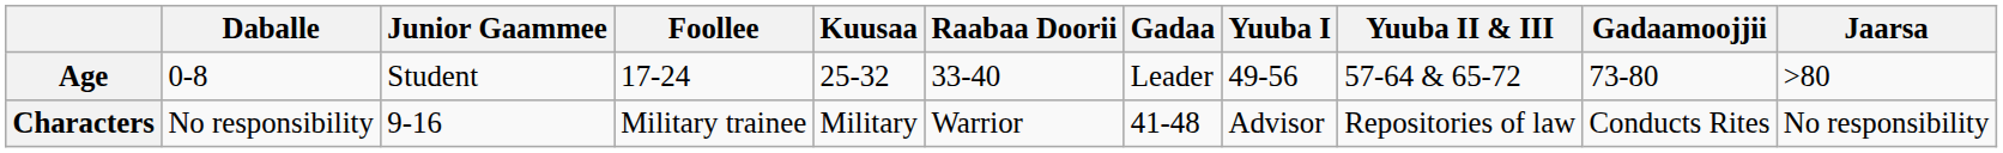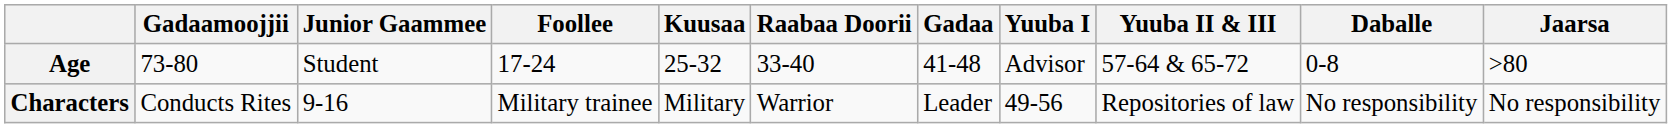columns swapped: Daballe <-> Gadaamoojjii
Age | Gadaa: Leader -> 41-48
Age | Yuuba I: 49-56 -> Advisor
Characters | Gadaa: 41-48 -> Leader
Characters | Yuuba I: Advisor -> 49-56
